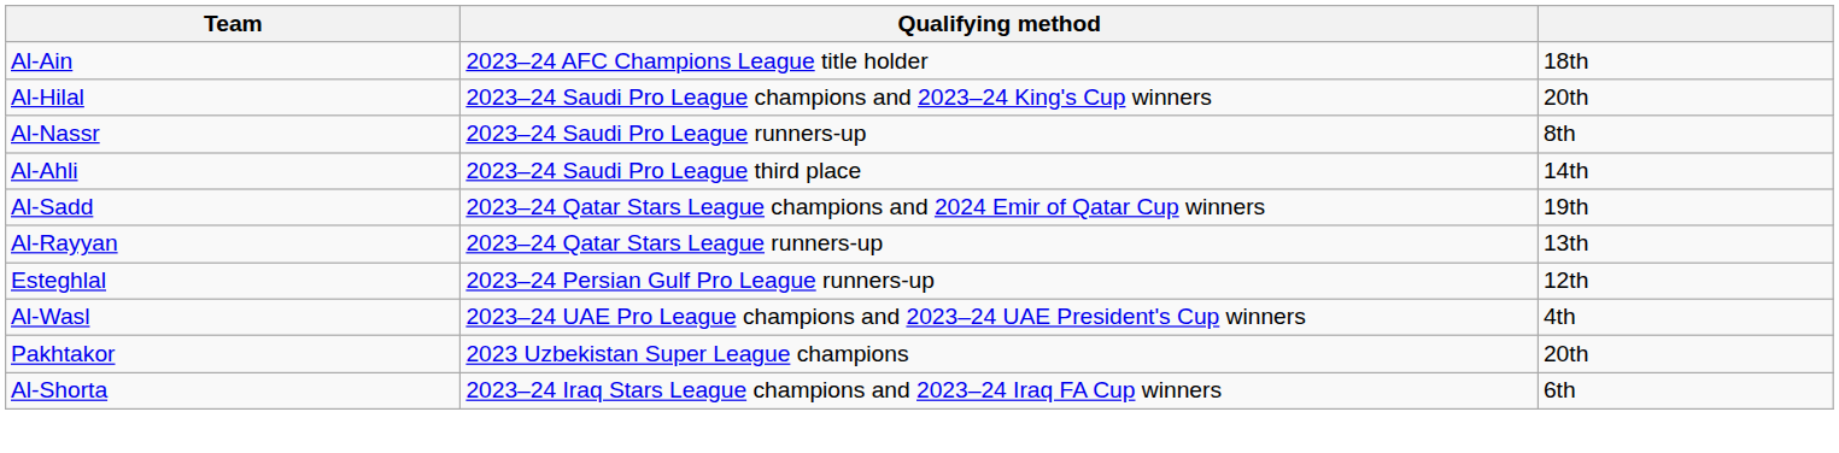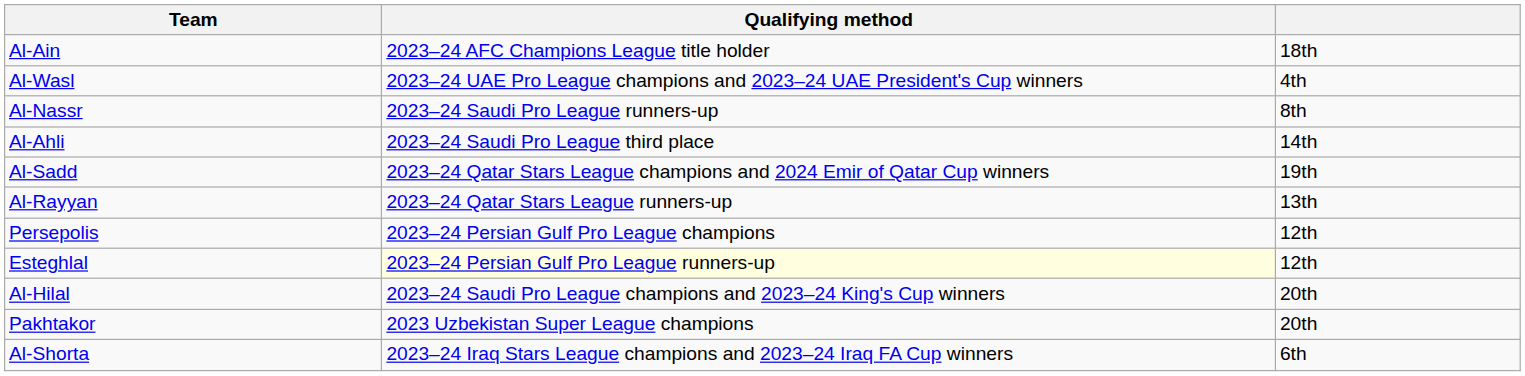rows swapped: Al-Hilal <-> Al-Wasl
+ row: Persepolis | 2023–24 Persian Gulf Pro League champions | 12th
Esteghlal | Qualifying method: no background -> lightyellow background
